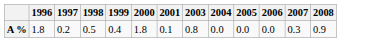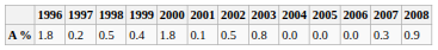+ column: 2002 | 0.5
